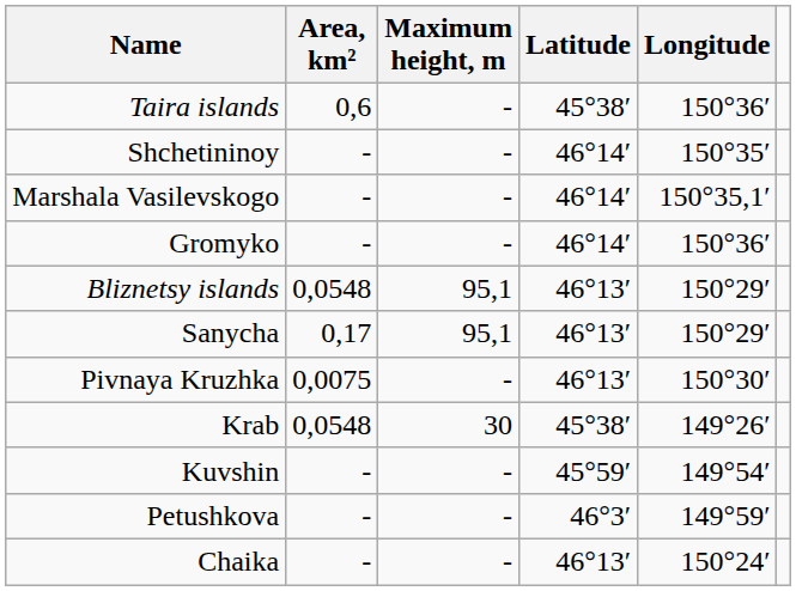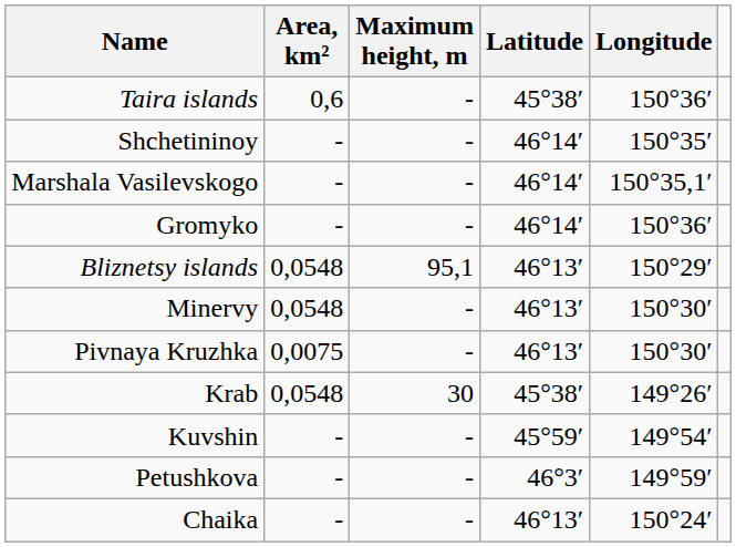- row: Sanycha | 0,17 | 95,1 | 46°13′ | 150°29′
+ row: Minervy | 0,0548 | - | 46°13′ | 150°30′
